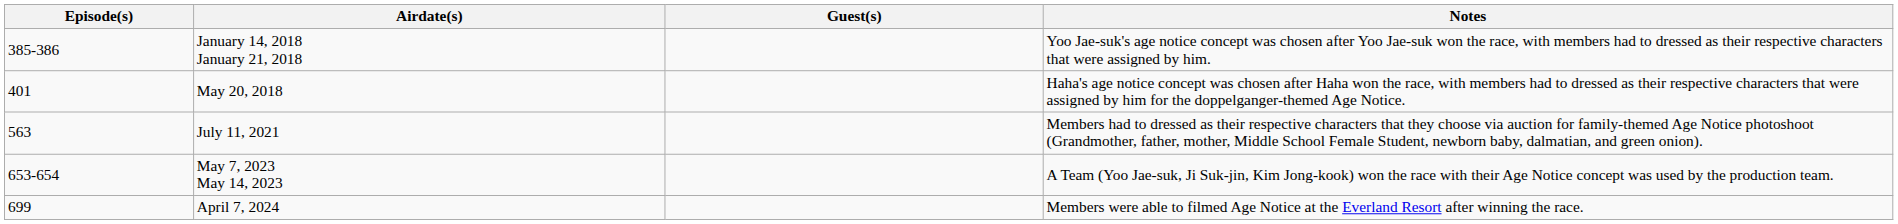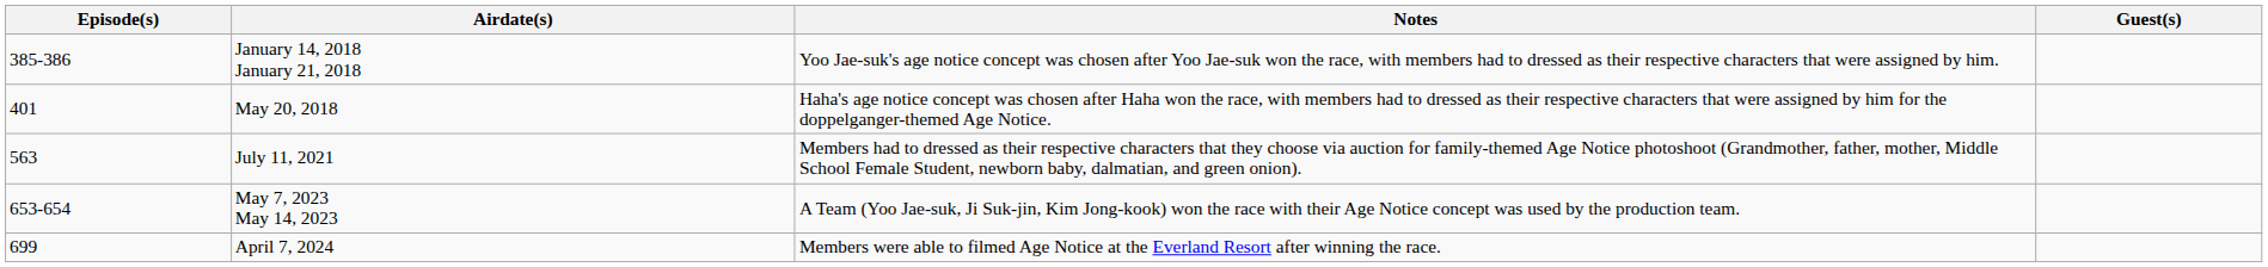columns swapped: Guest(s) <-> Notes
